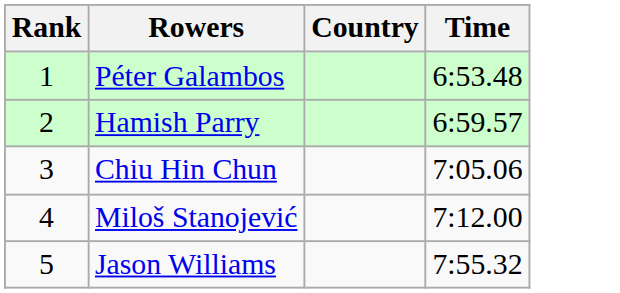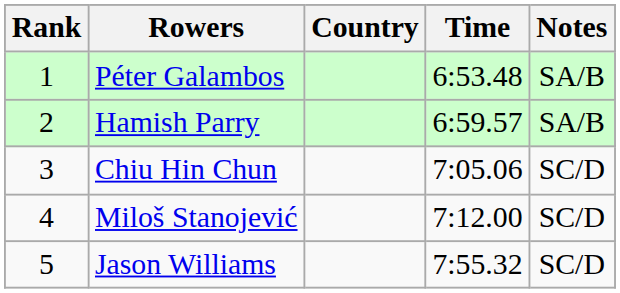+ column: Notes | SA/B | SA/B | SC/D | SC/D | SC/D
